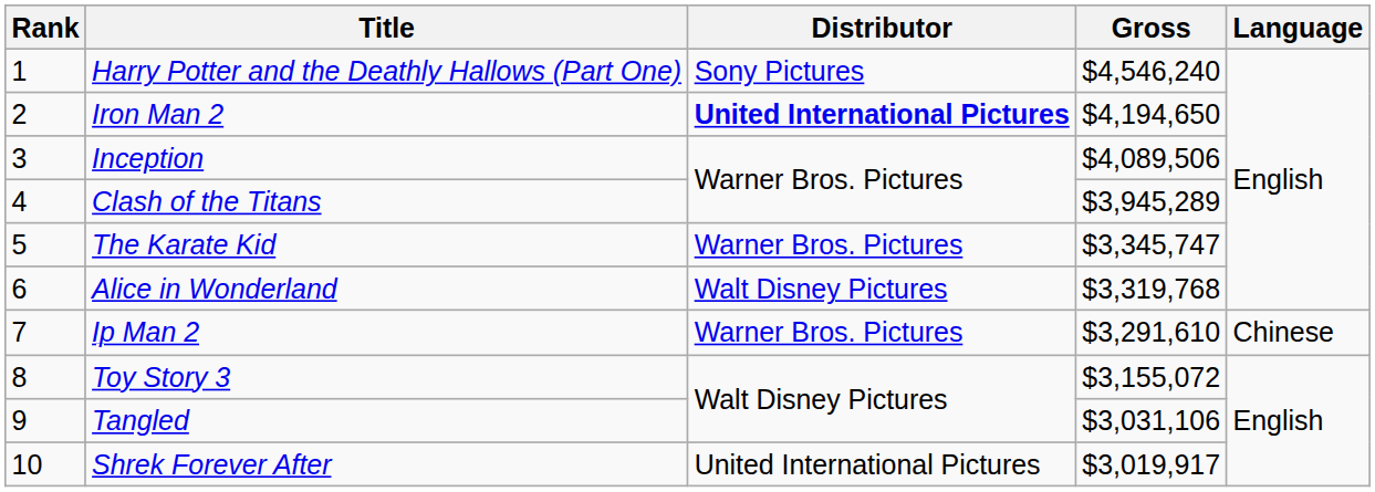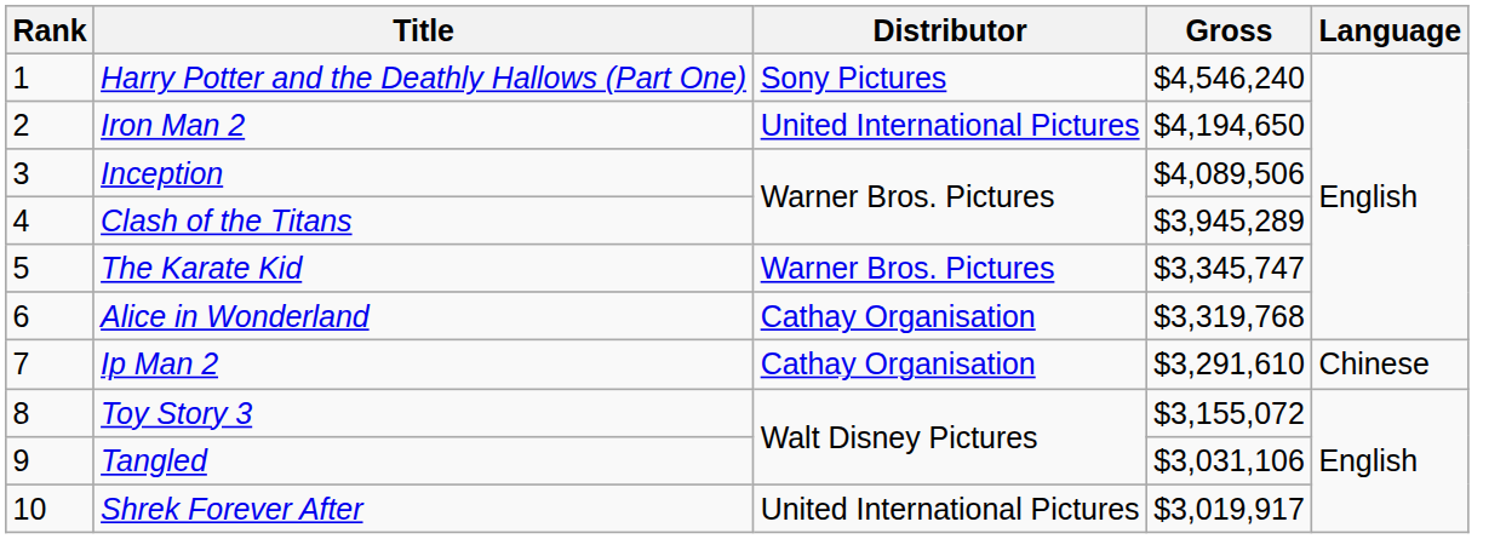Iron Man 2 | Distributor: bold -> normal
Alice in Wonderland | Distributor: Walt Disney Pictures -> Cathay Organisation
Ip Man 2 | Distributor: Warner Bros. Pictures -> Cathay Organisation
